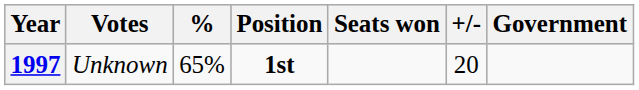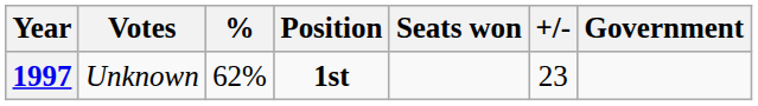1997 | %: 65% -> 62%
1997 | +/-: 20 -> 23
